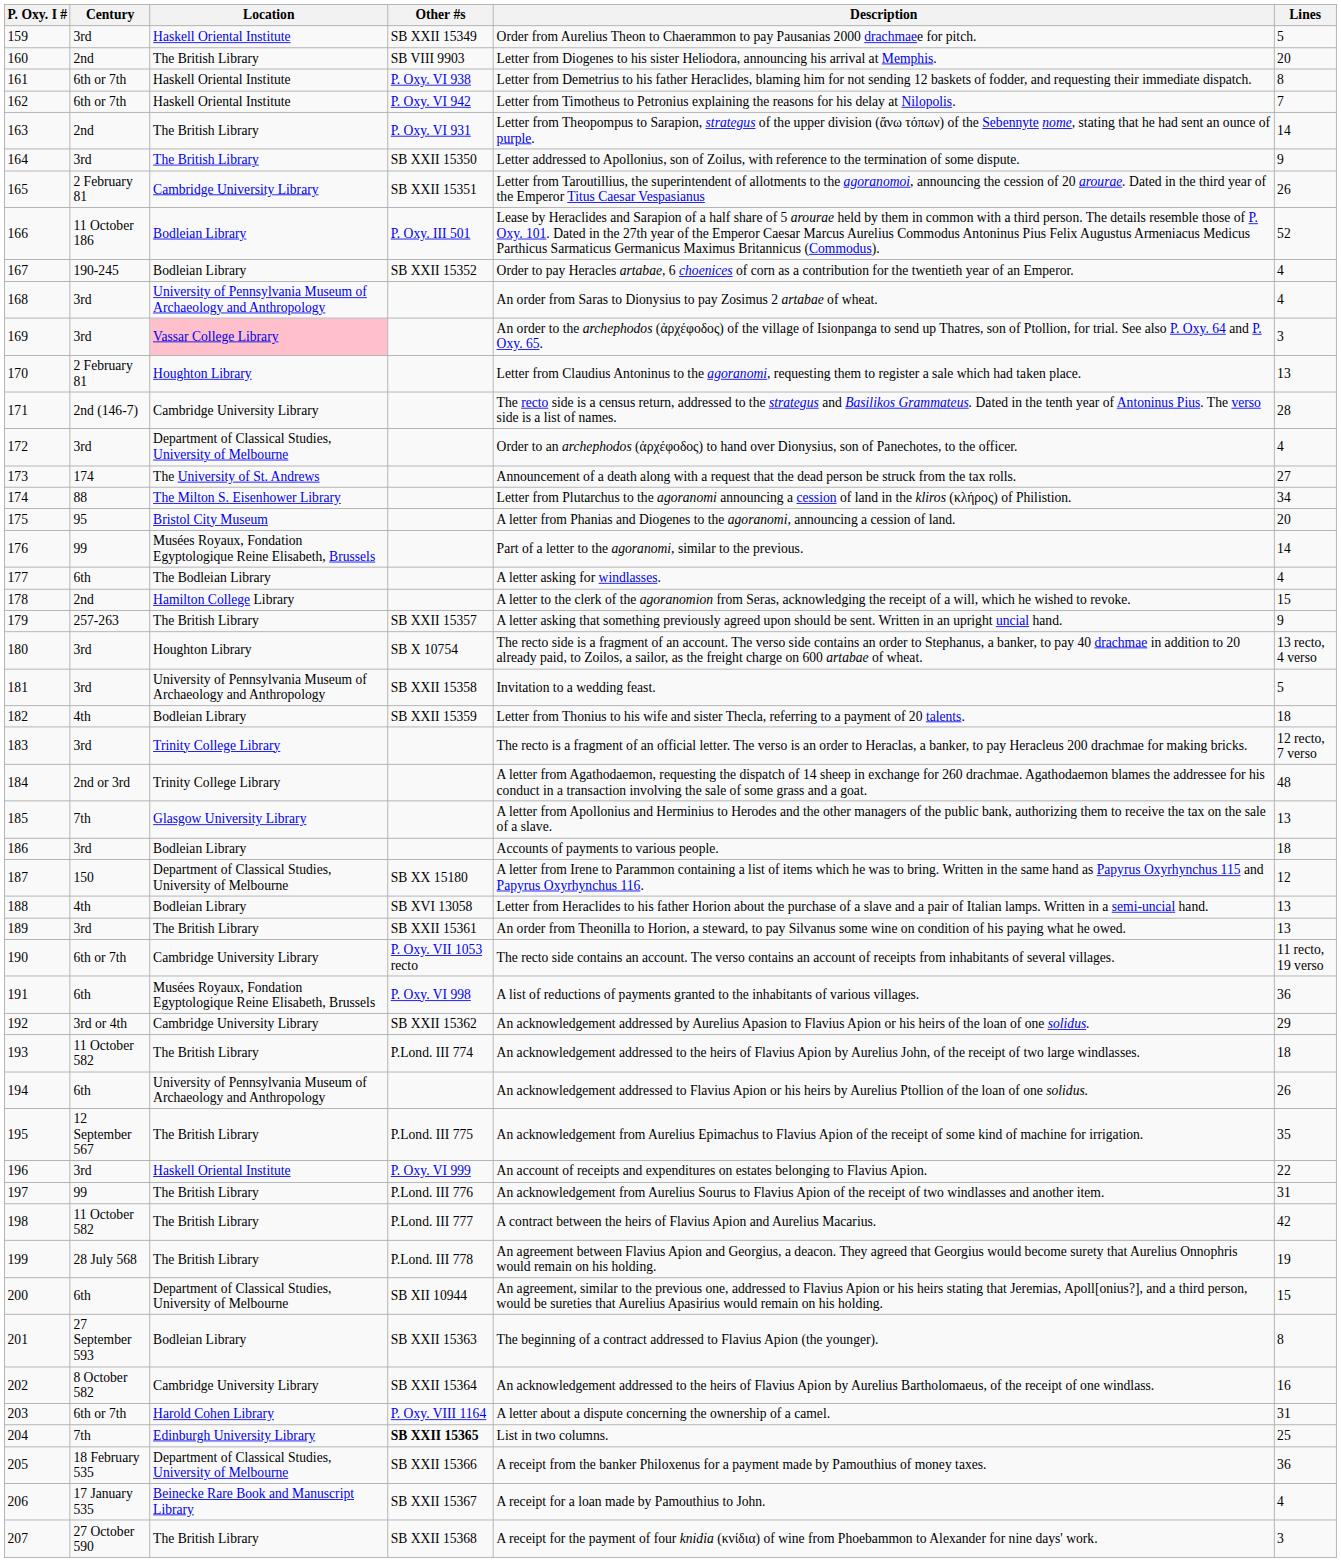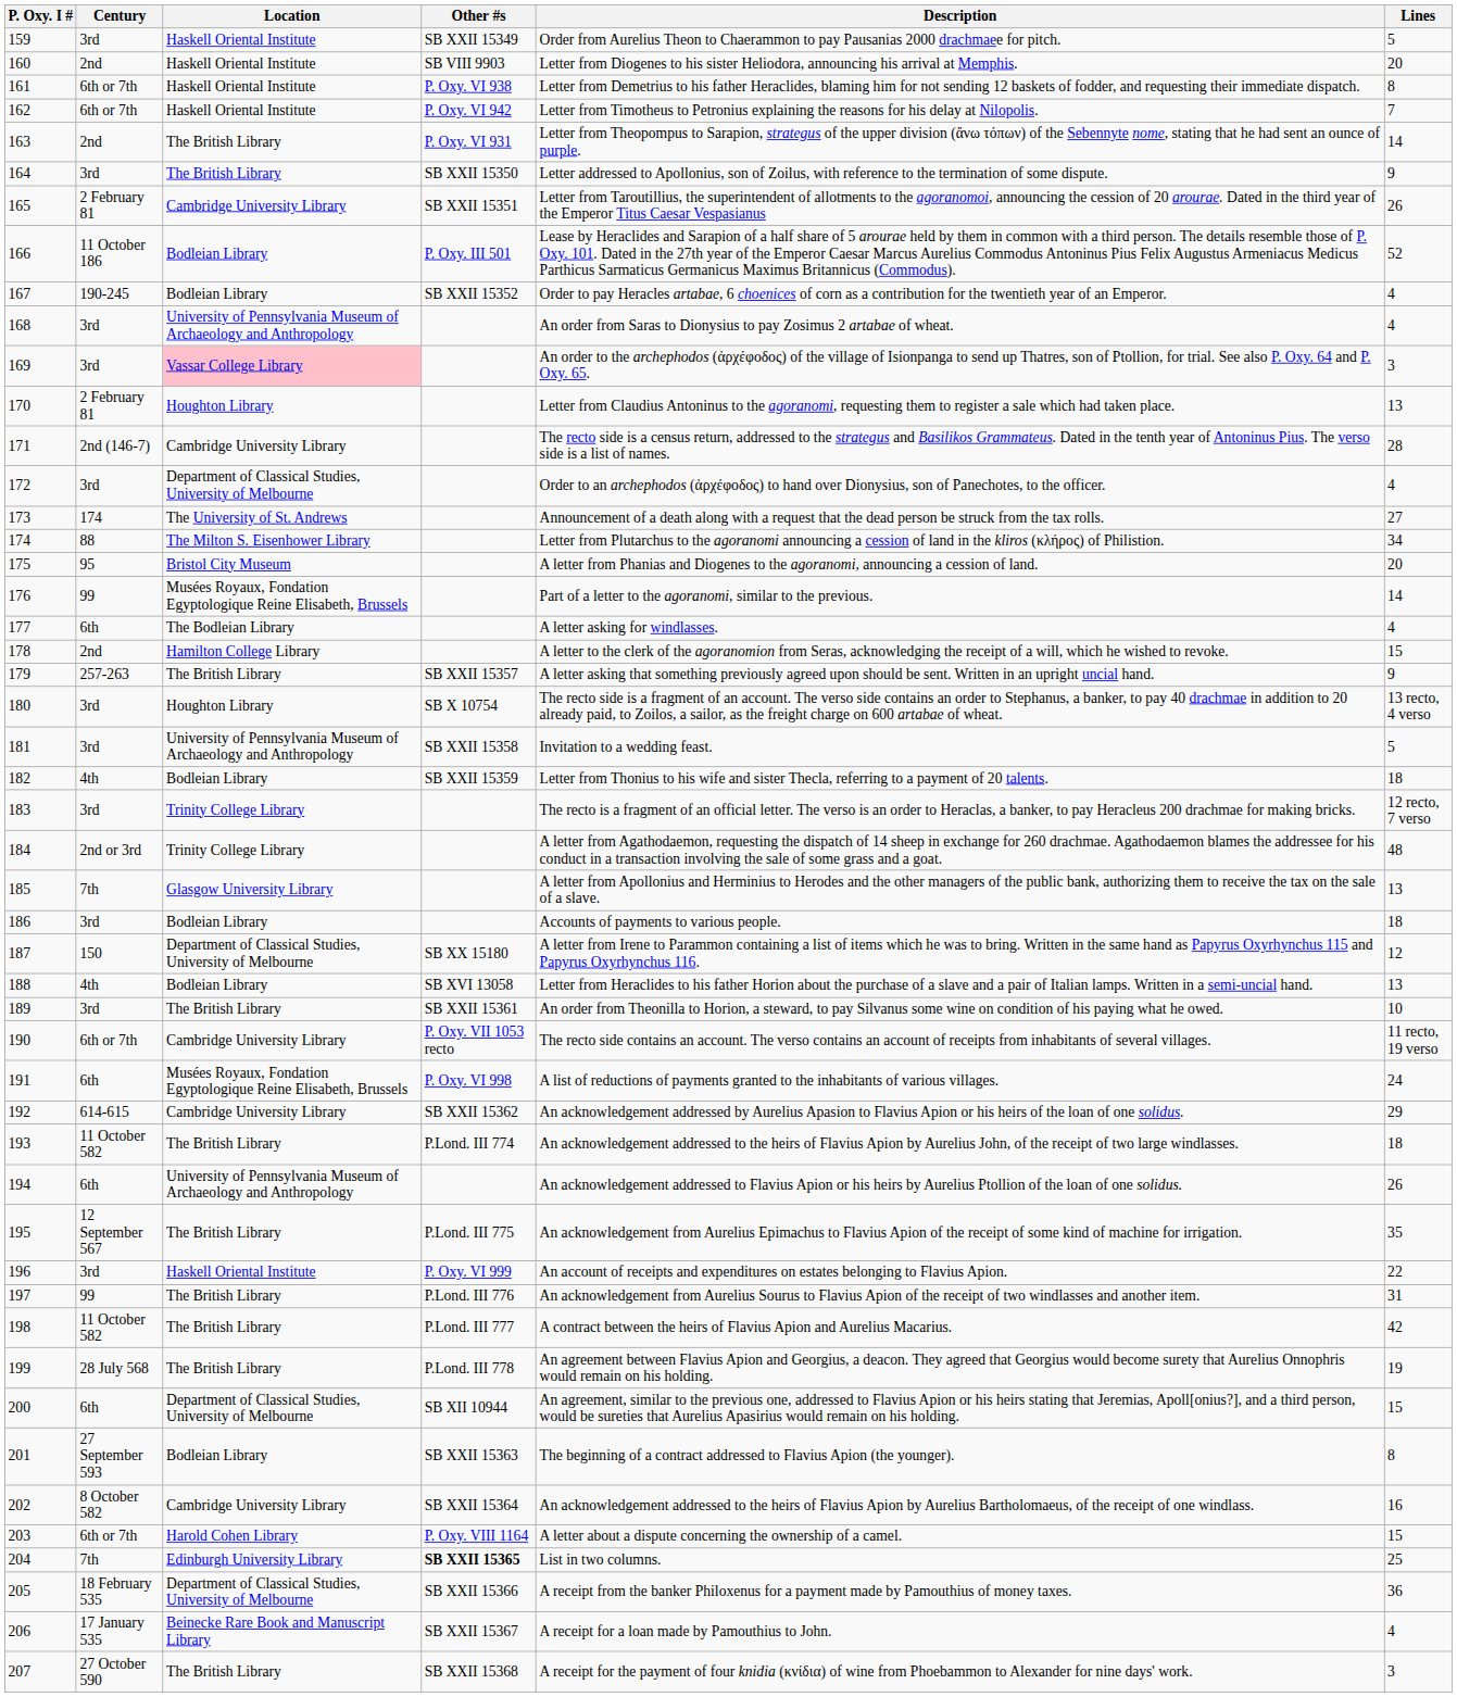160 | Location: The British Library -> Haskell Oriental Institute
189 | Lines: 13 -> 10
191 | Lines: 36 -> 24
192 | Century: 3rd or 4th -> 614-615
203 | Lines: 31 -> 15
